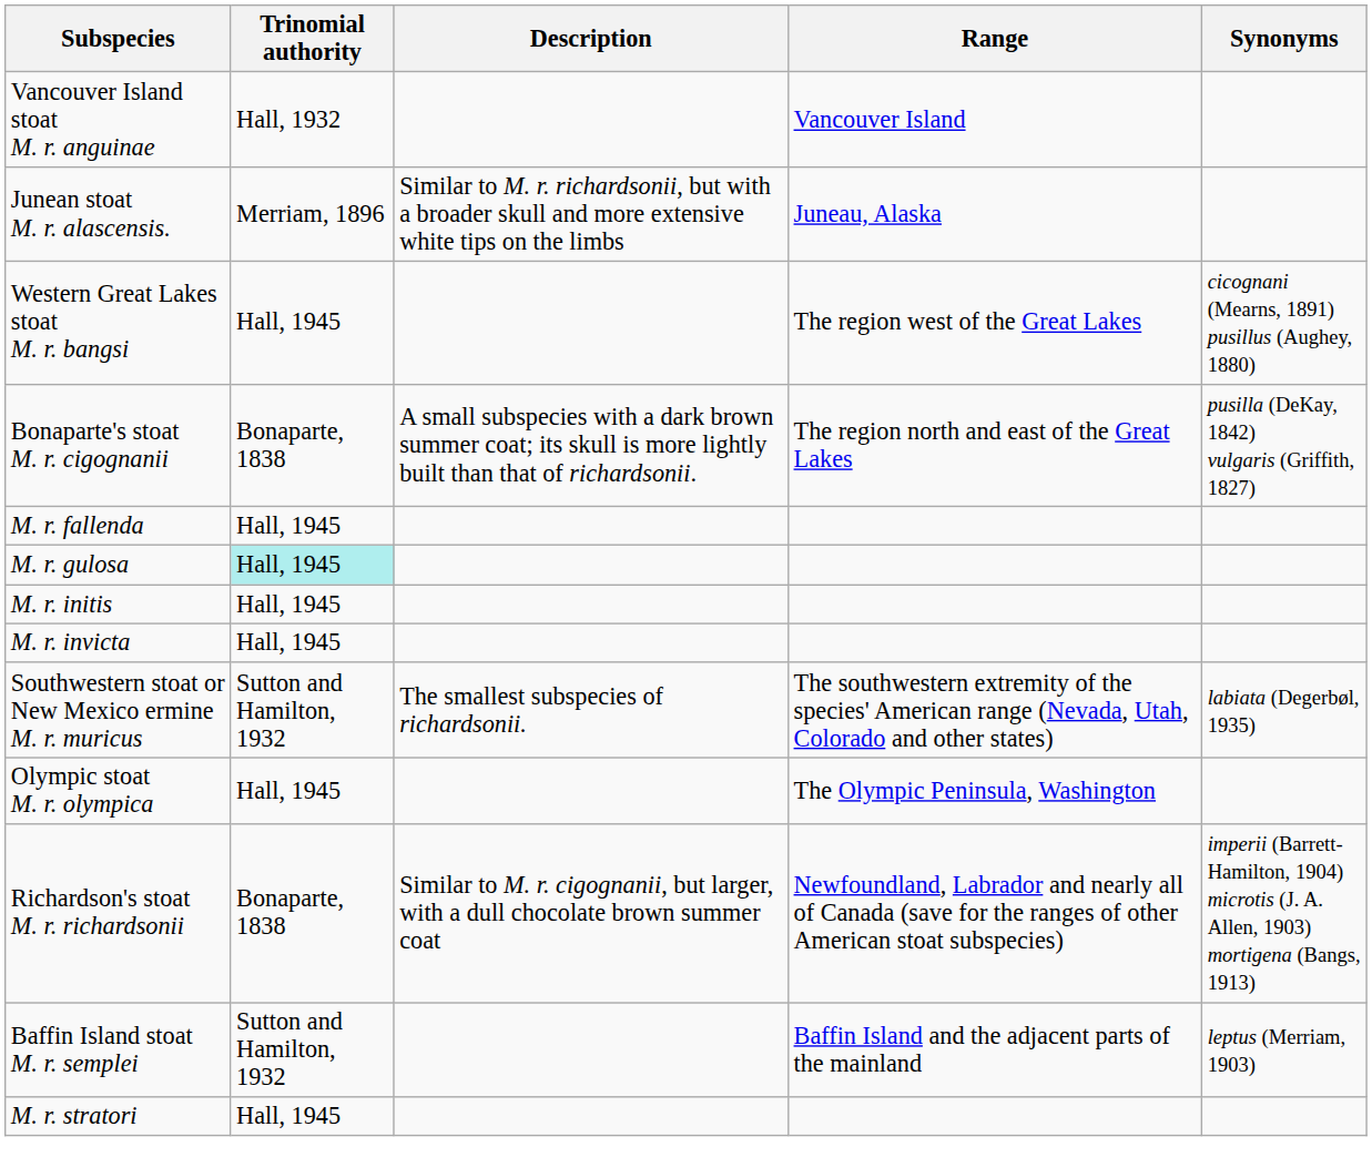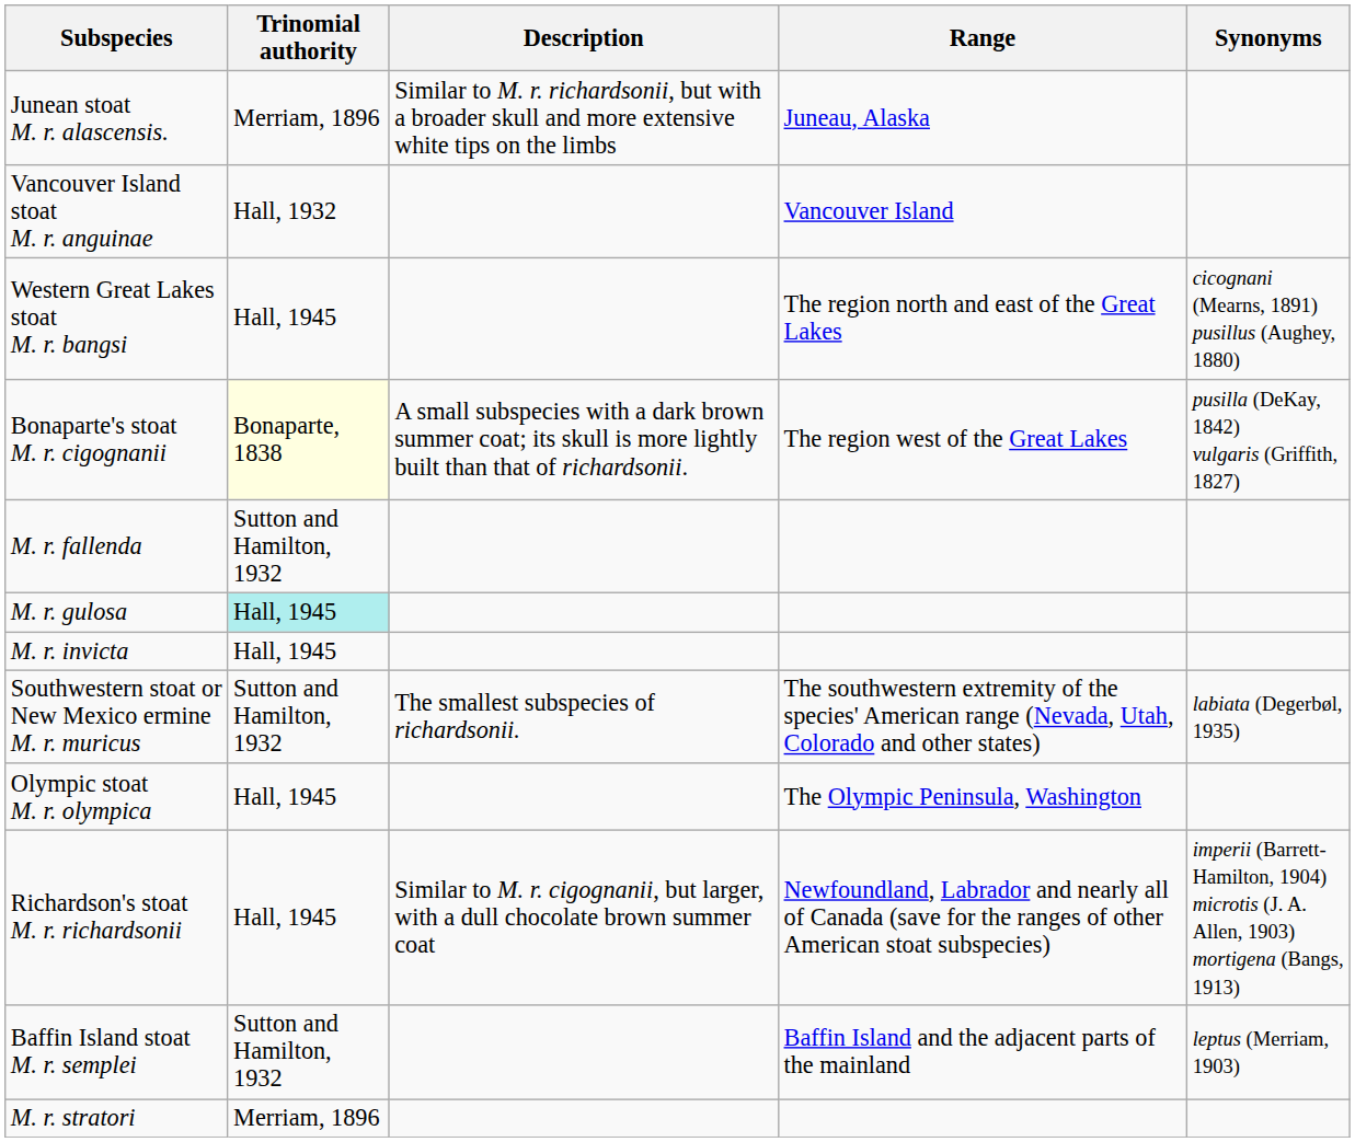rows swapped: Junean stoat M. r. alascensis. <-> Vancouver Island stoat M. r. anguinae
Western Great Lakes stoat M. r. bangsi | Range: The region west of the Great Lakes -> The region north and east of the Great Lakes
Bonaparte's stoat M. r. cigognanii | Trinomial authority: no background -> lightyellow background
Bonaparte's stoat M. r. cigognanii | Range: The region north and east of the Great Lakes -> The region west of the Great Lakes
M. r. fallenda | Trinomial authority: Hall, 1945 -> Sutton and Hamilton, 1932
- row: M. r. initis | Hall, 1945
Richardson's stoat M. r. richardsonii | Trinomial authority: Bonaparte, 1838 -> Hall, 1945
M. r. stratori | Trinomial authority: Hall, 1945 -> Merriam, 1896
